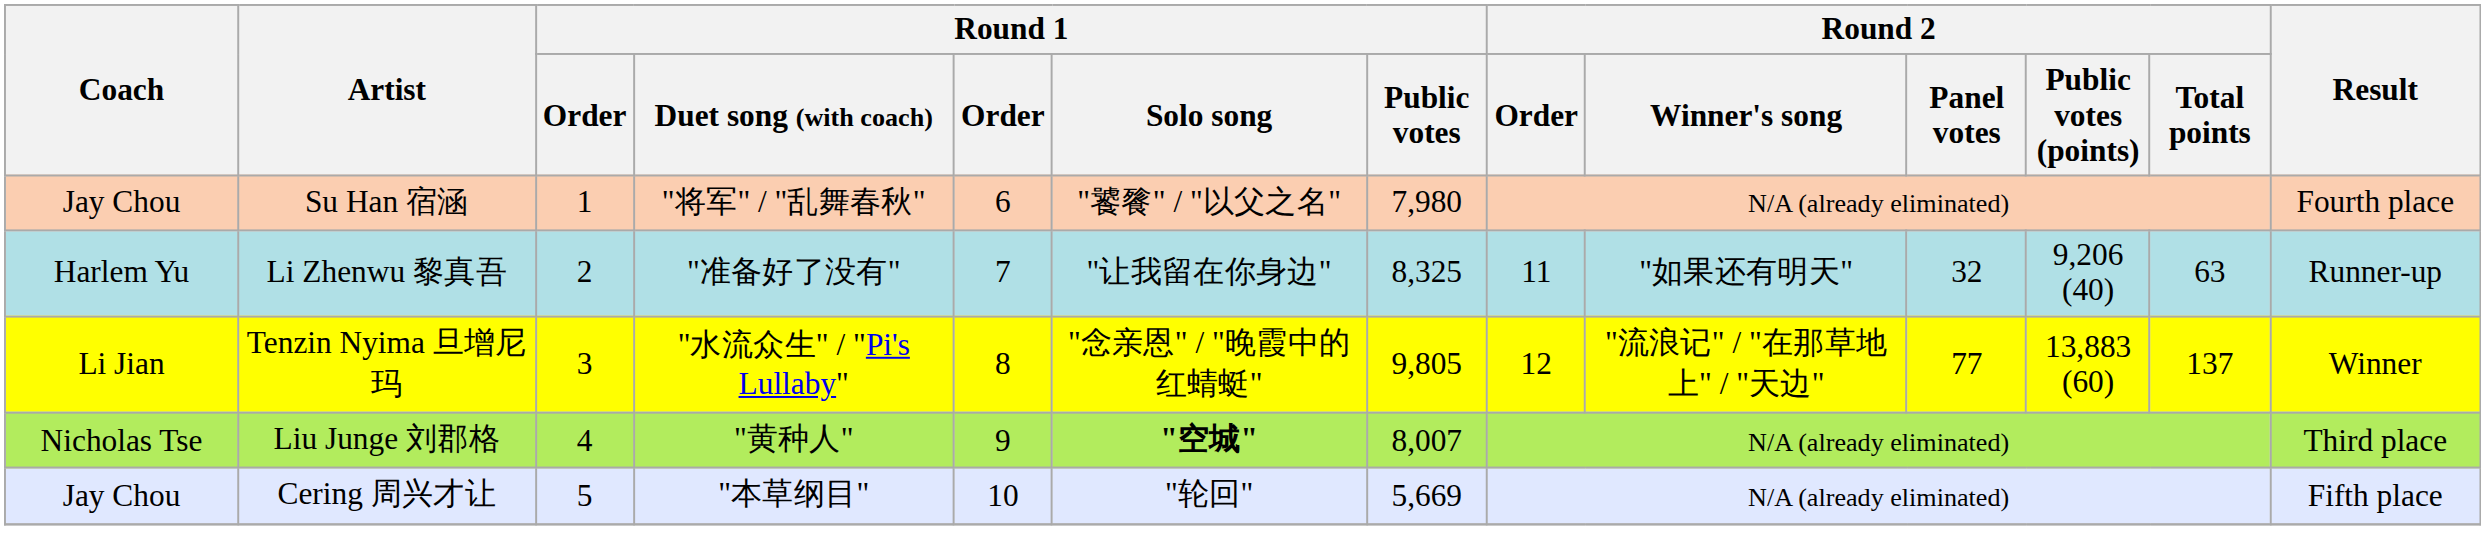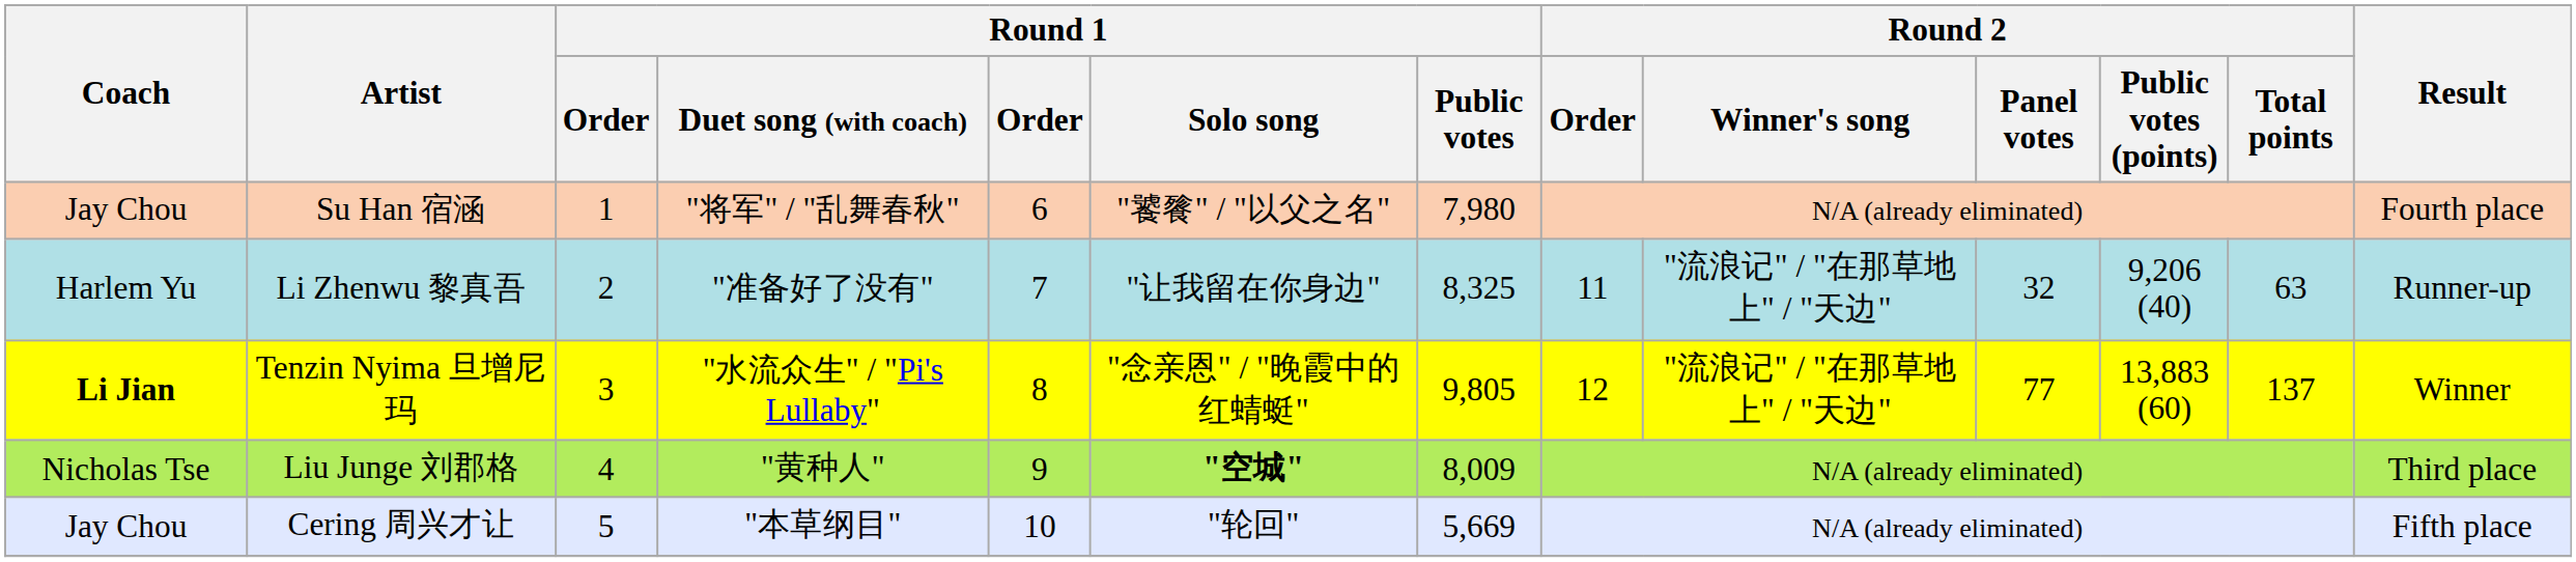Li Zhenwu 黎真吾 | Round 2 / Winner's song: "如果还有明天" -> "流浪记" / "在那草地上" / "天边"
Tenzin Nyima 旦增尼玛 | Coach: normal -> bold
Liu Junge 刘郡格 | Round 1 / Public votes: 8,007 -> 8,009
